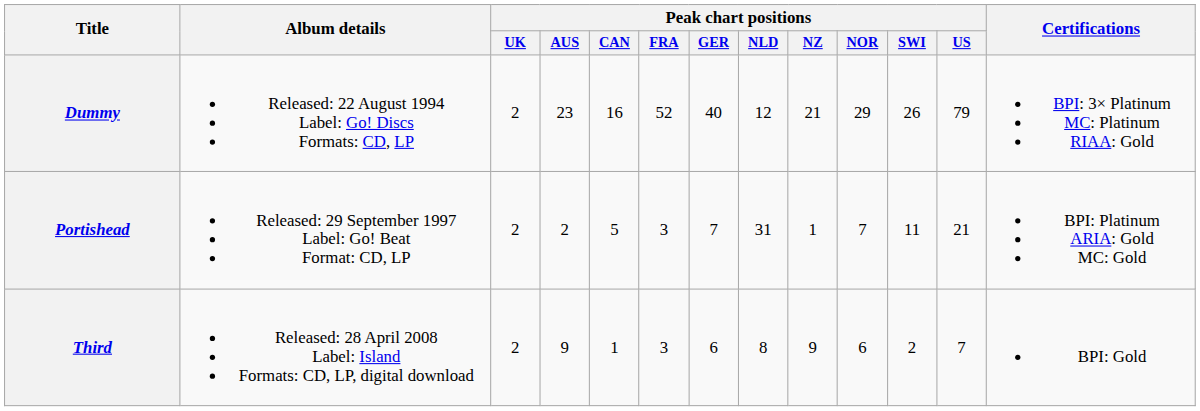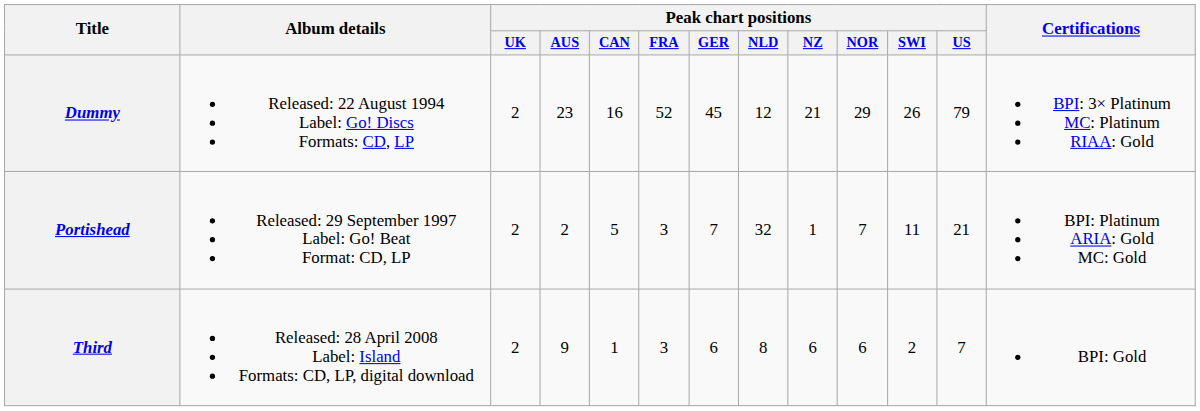Dummy | Peak chart positions / GER: 40 -> 45
Portishead | Peak chart positions / NLD: 31 -> 32
Third | Peak chart positions / NZ: 9 -> 6
